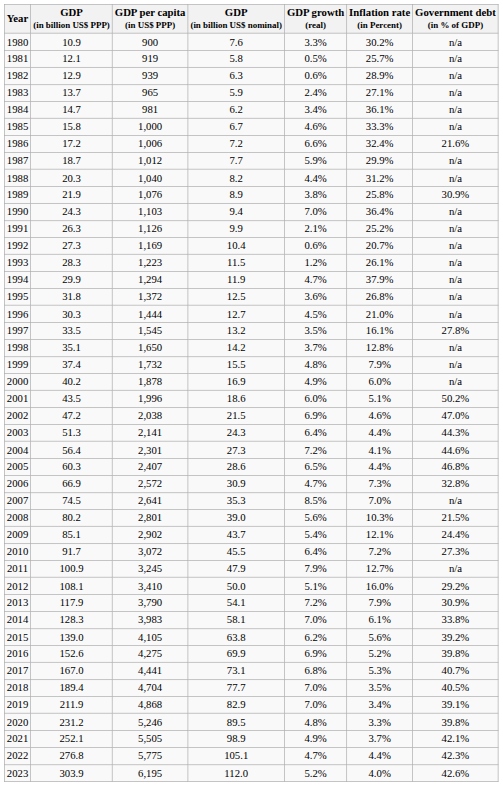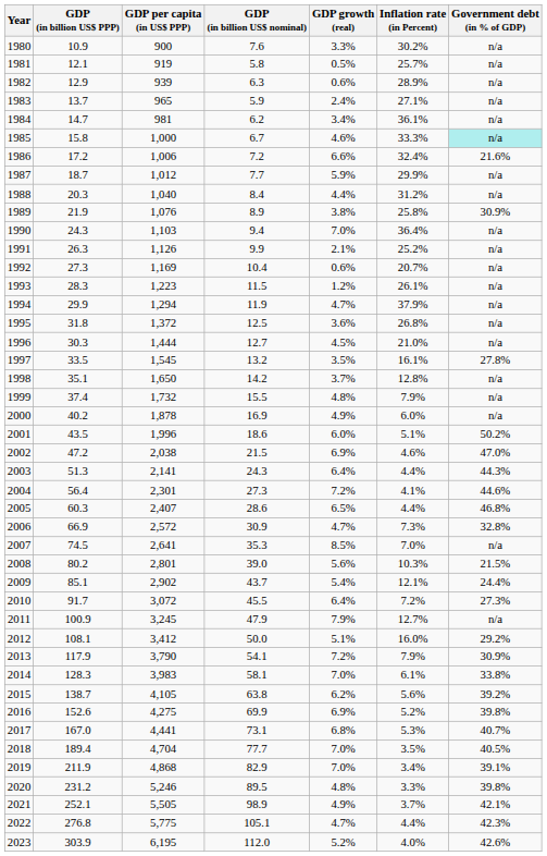1985 | Government debt (in % of GDP): no background -> paleturquoise background
1988 | GDP (in billion US$ nominal): 8.2 -> 8.4
2012 | GDP per capita (in US$ PPP): 3,410 -> 3,412
2015 | GDP (in billion US$ PPP): 139.0 -> 138.7
